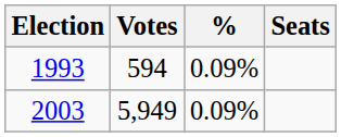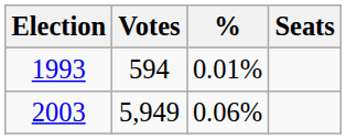1993 | %: 0.09% -> 0.01%
2003 | %: 0.09% -> 0.06%
